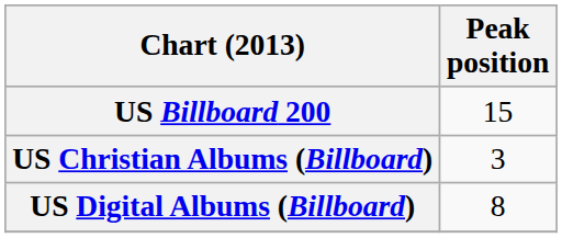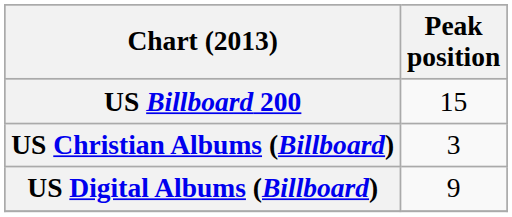US Digital Albums (Billboard) | Peak position: 8 -> 9
